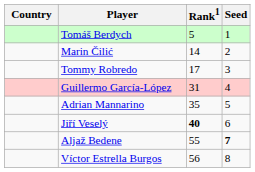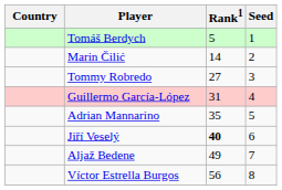Tommy Robredo | Rank1: 17 -> 27
Aljaž Bedene | Rank1: 55 -> 49
Aljaž Bedene | Seed: bold -> normal
